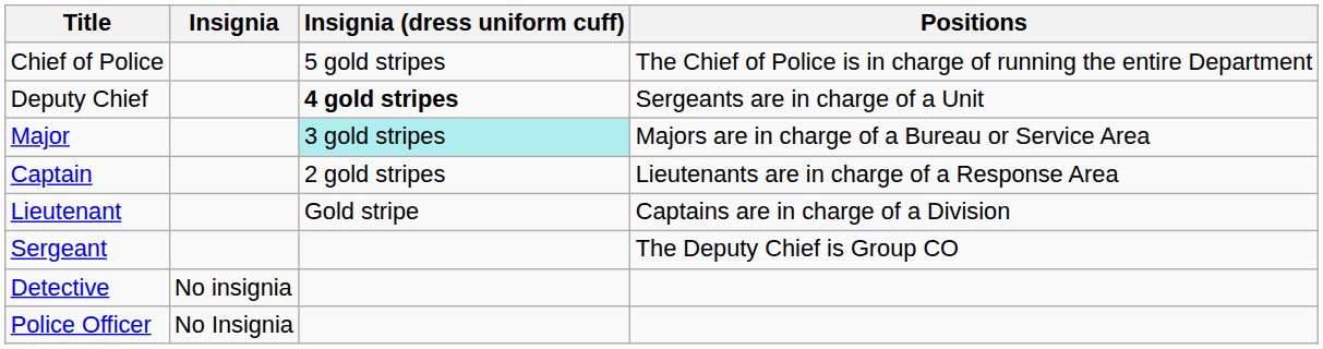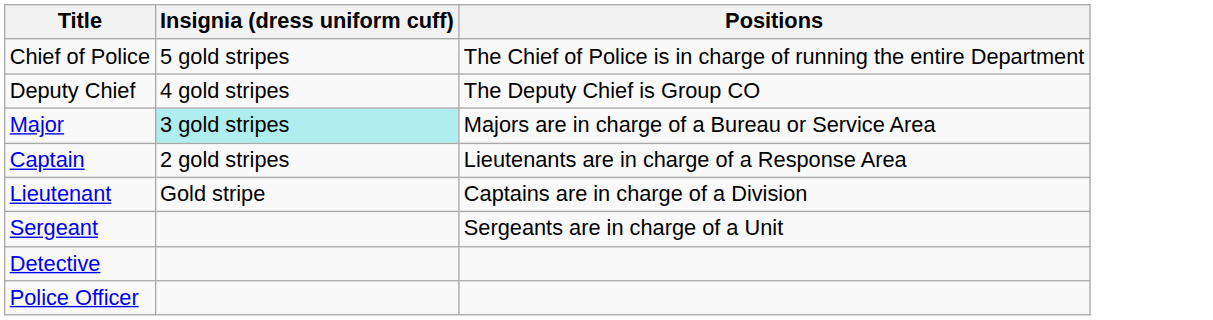- column: Insignia | No insignia | No Insignia
Deputy Chief | Insignia (dress uniform cuff): bold -> normal
Deputy Chief | Positions: Sergeants are in charge of a Unit -> The Deputy Chief is Group CO
Sergeant | Positions: The Deputy Chief is Group CO -> Sergeants are in charge of a Unit
